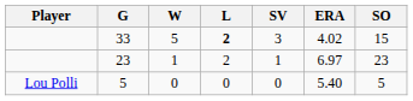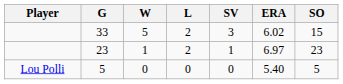33 | L: bold -> normal
33 | ERA: 4.02 -> 6.02
